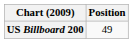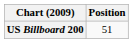US Billboard 200 | Position: 49 -> 51
